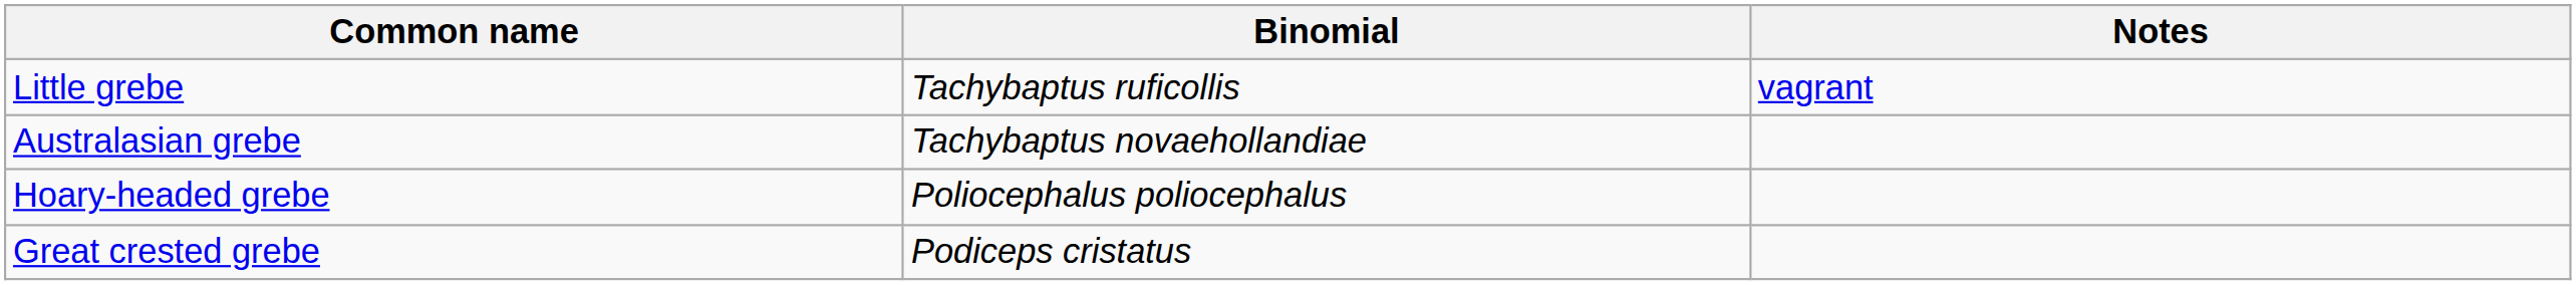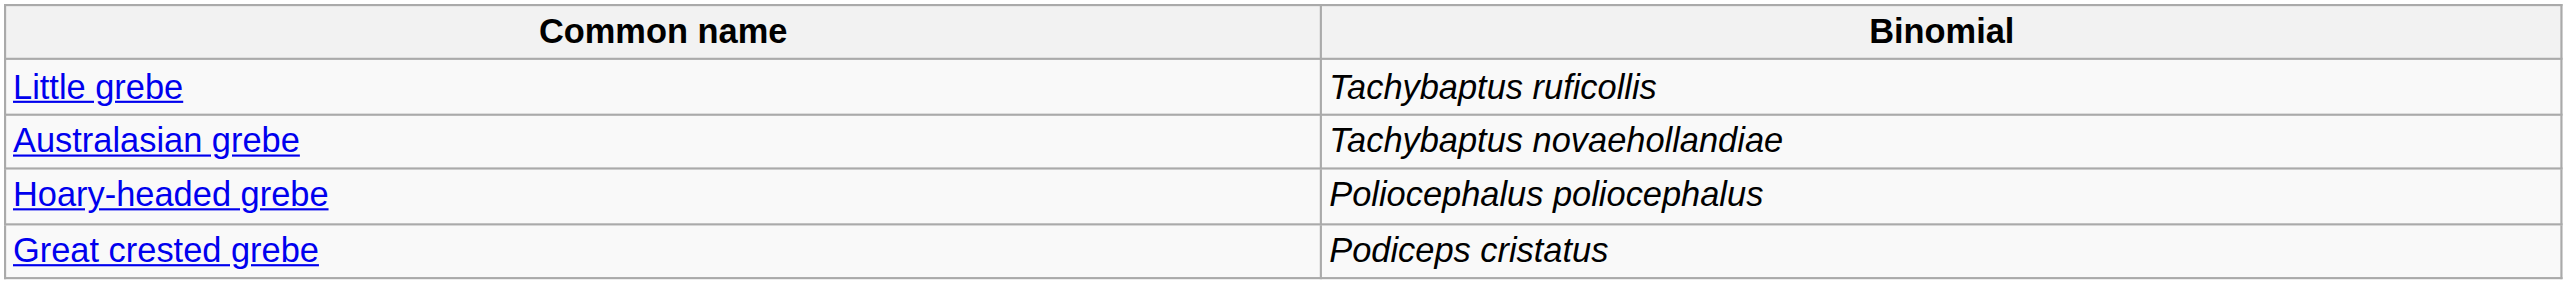- column: Notes | vagrant
